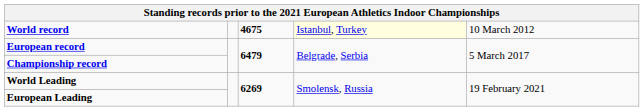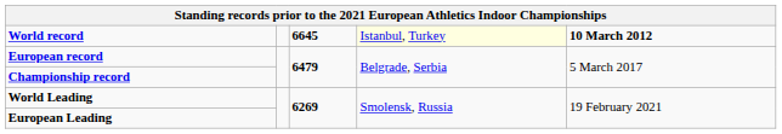World record | column 3: 4675 -> 6645
World record | column 5: normal -> bold
